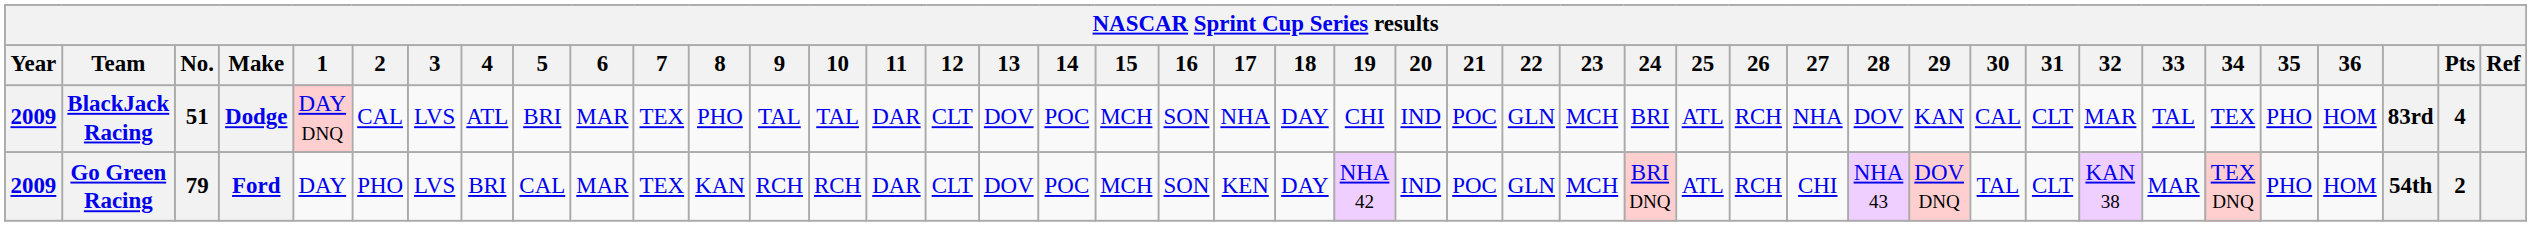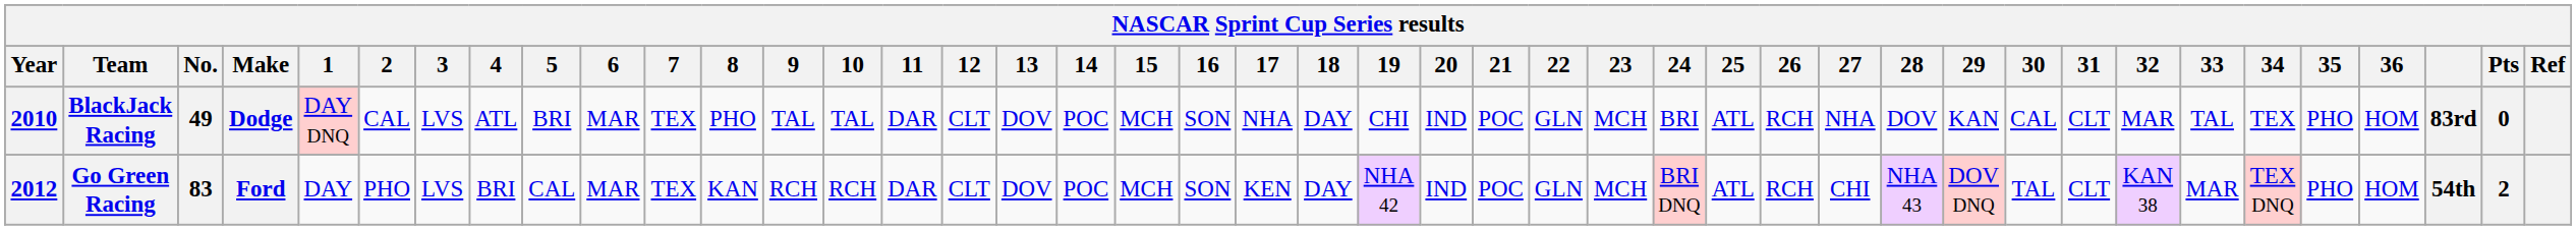BlackJack Racing | Year: 2009 -> 2010
BlackJack Racing | No.: 51 -> 49
BlackJack Racing | Pts: 4 -> 0
Go Green Racing | Year: 2009 -> 2012
Go Green Racing | No.: 79 -> 83
